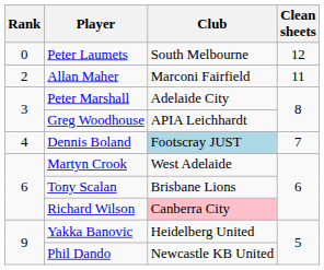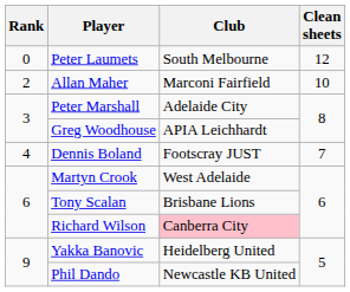Allan Maher | Clean sheets: 11 -> 10
Dennis Boland | Club: lightblue background -> no background
